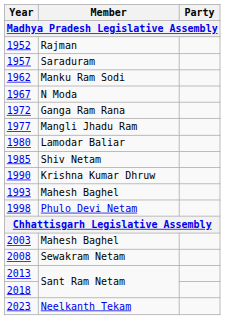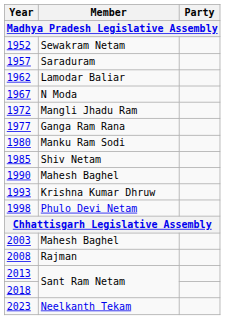1952 | Member: Rajman -> Sewakram Netam
1962 | Member: Manku Ram Sodi -> Lamodar Baliar
1972 | Member: Ganga Ram Rana -> Mangli Jhadu Ram
1977 | Member: Mangli Jhadu Ram -> Ganga Ram Rana
1980 | Member: Lamodar Baliar -> Manku Ram Sodi
1990 | Member: Krishna Kumar Dhruw -> Mahesh Baghel
1993 | Member: Mahesh Baghel -> Krishna Kumar Dhruw
2008 | Member: Sewakram Netam -> Rajman
